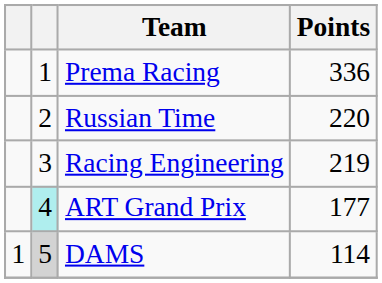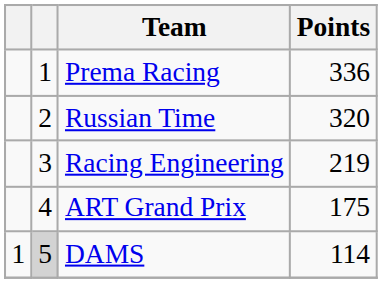Russian Time | Points: 220 -> 320
ART Grand Prix | column 2: paleturquoise background -> no background
ART Grand Prix | Points: 177 -> 175
